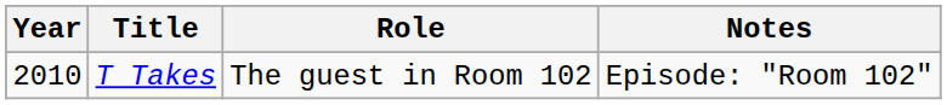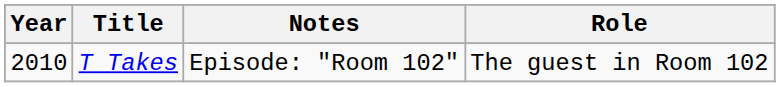columns swapped: Role <-> Notes
